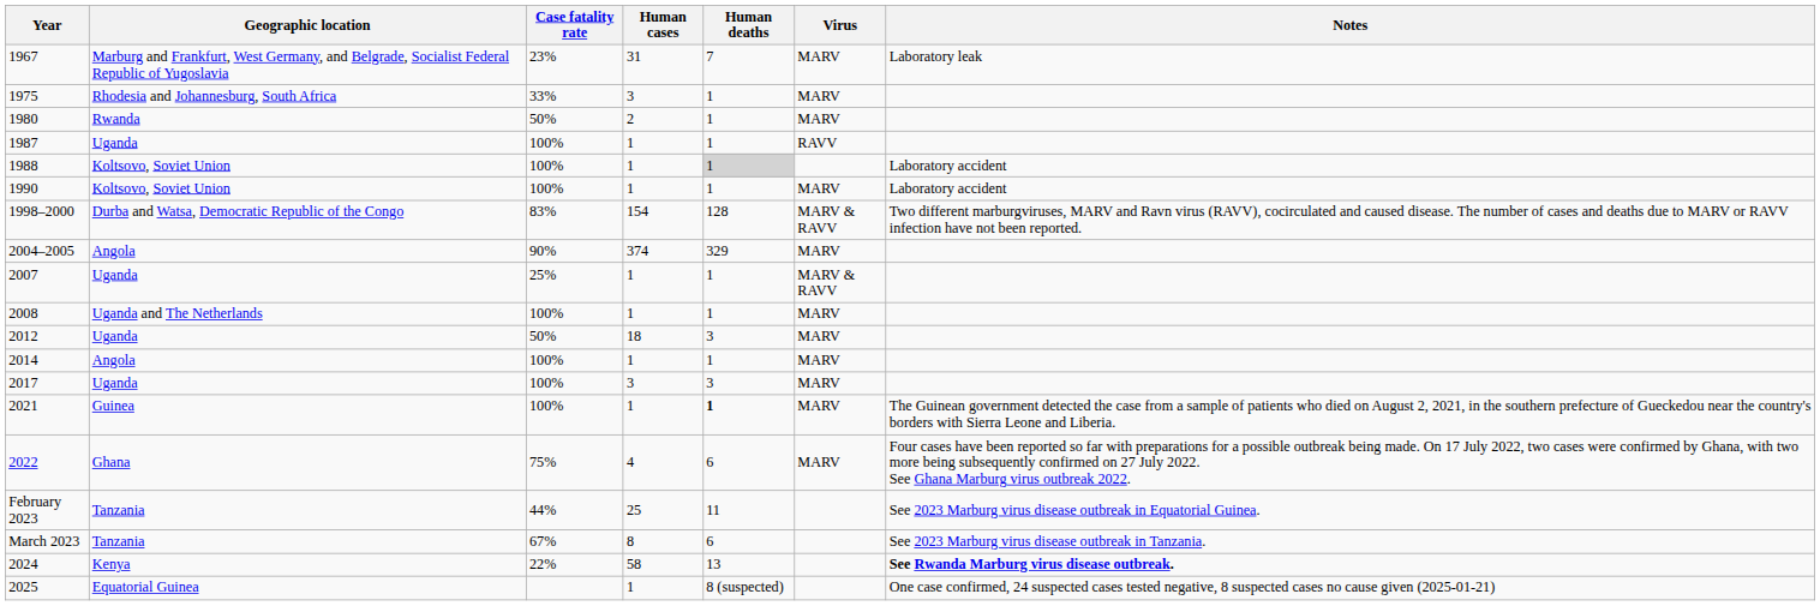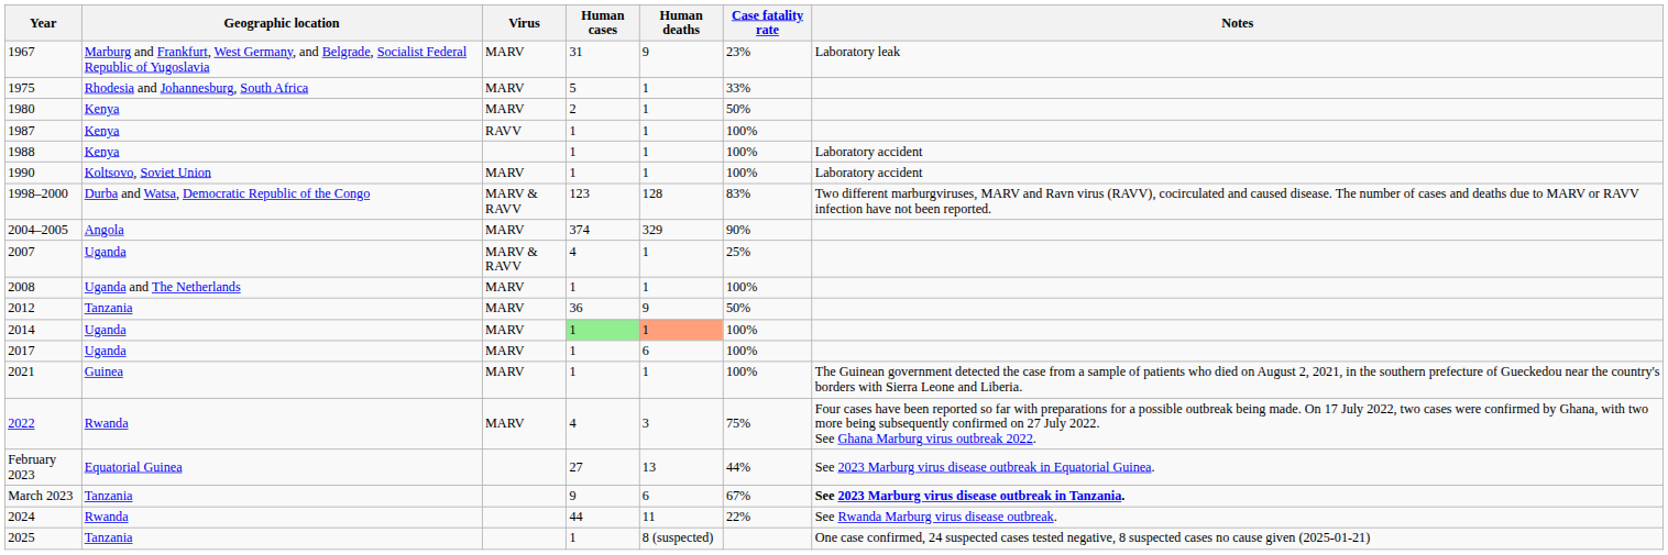columns swapped: Virus <-> Case fatality rate
1967 | Human deaths: 7 -> 9
1975 | Human cases: 3 -> 5
1980 | Geographic location: Rwanda -> Kenya
1987 | Geographic location: Uganda -> Kenya
1988 | Geographic location: Koltsovo, Soviet Union -> Kenya
1988 | Human deaths: lightgrey background -> no background
1998–2000 | Human cases: 154 -> 123
2007 | Human cases: 1 -> 4
2012 | Geographic location: Uganda -> Tanzania
2012 | Human cases: 18 -> 36
2012 | Human deaths: 3 -> 9
2014 | Geographic location: Angola -> Uganda
2014 | Human cases: no background -> lightgreen background
2014 | Human deaths: no background -> lightsalmon background
2017 | Human cases: 3 -> 1
2017 | Human deaths: 3 -> 6
2021 | Human deaths: bold -> normal
2022 | Geographic location: Ghana -> Rwanda
2022 | Human deaths: 6 -> 3
February 2023 | Geographic location: Tanzania -> Equatorial Guinea
February 2023 | Human cases: 25 -> 27
February 2023 | Human deaths: 11 -> 13
March 2023 | Human cases: 8 -> 9
March 2023 | Notes: normal -> bold
2024 | Geographic location: Kenya -> Rwanda
2024 | Human cases: 58 -> 44
2024 | Human deaths: 13 -> 11
2024 | Notes: bold -> normal
2025 | Geographic location: Equatorial Guinea -> Tanzania
